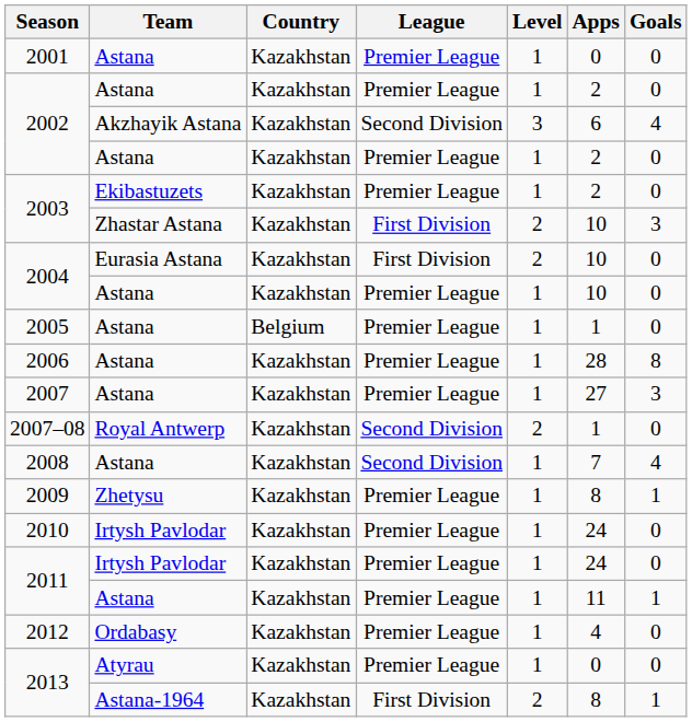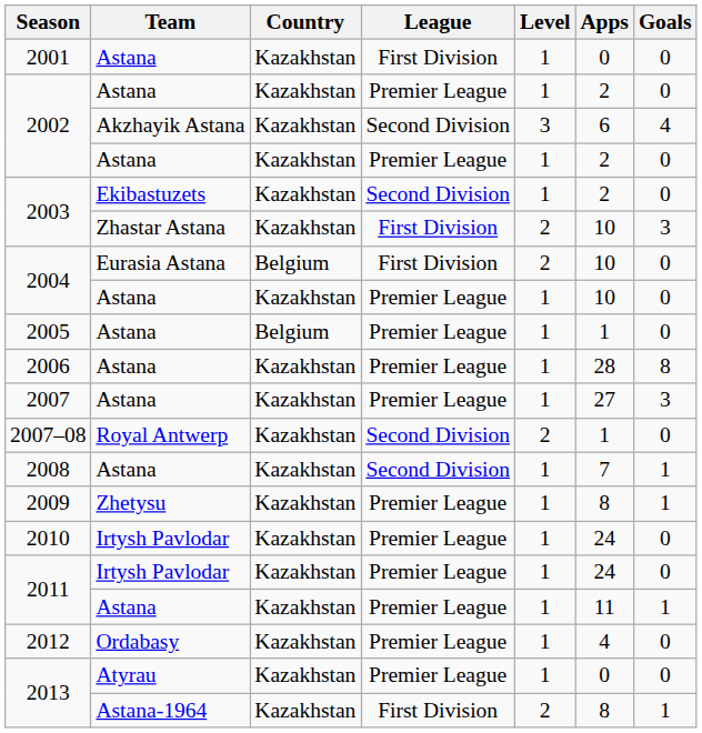2001 | League: Premier League -> First Division
2003 / Ekibastuzets | League: Premier League -> Second Division
2004 / Eurasia Astana | Country: Kazakhstan -> Belgium
2008 | Goals: 4 -> 1
